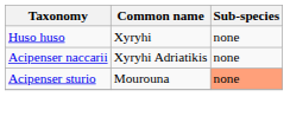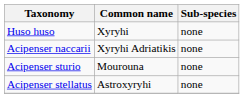Acipenser sturio | Sub-species: lightsalmon background -> no background
+ row: Acipenser stellatus | Astroxyryhi | none
